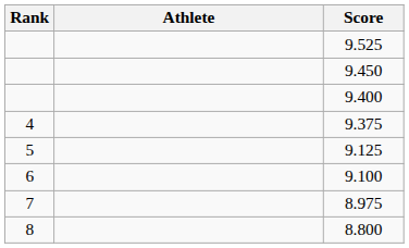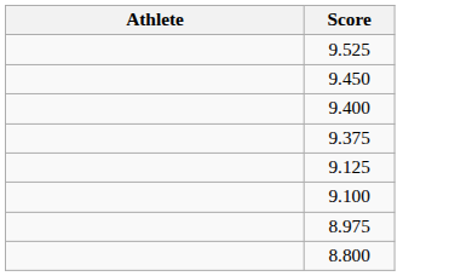- column: Rank | 4 | 5 | 6 | 7 | 8
